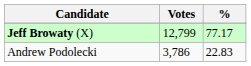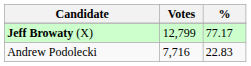Andrew Podolecki | Votes: 3,786 -> 7,716
